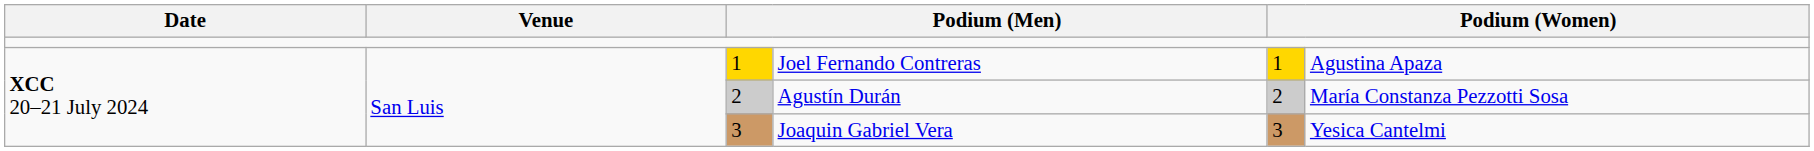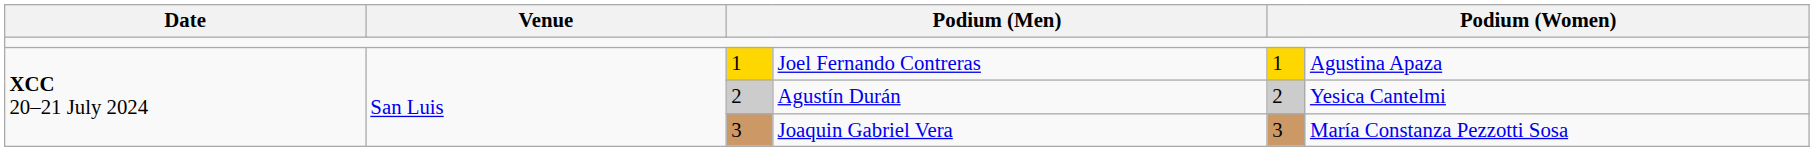Agustín Durán | column 6: María Constanza Pezzotti Sosa -> Yesica Cantelmi
Joaquin Gabriel Vera | column 6: Yesica Cantelmi -> María Constanza Pezzotti Sosa
